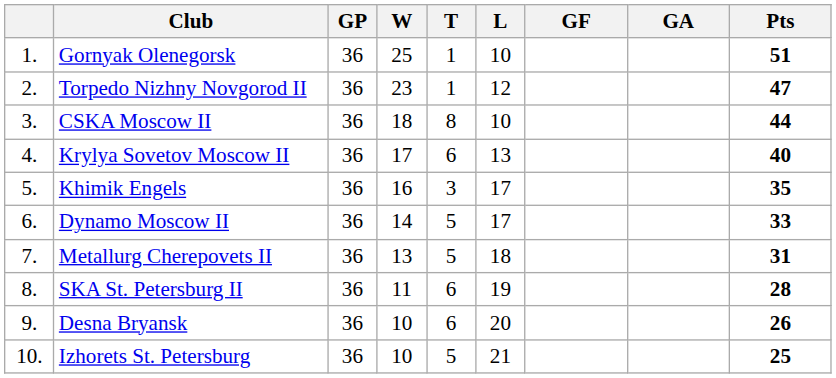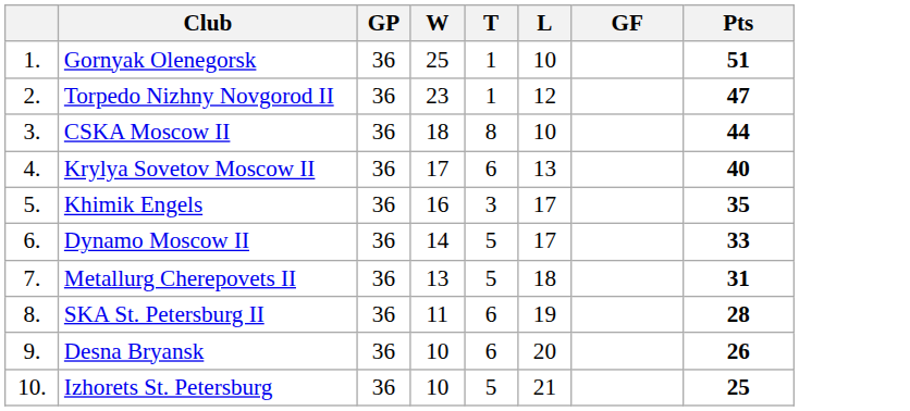- column: GA
